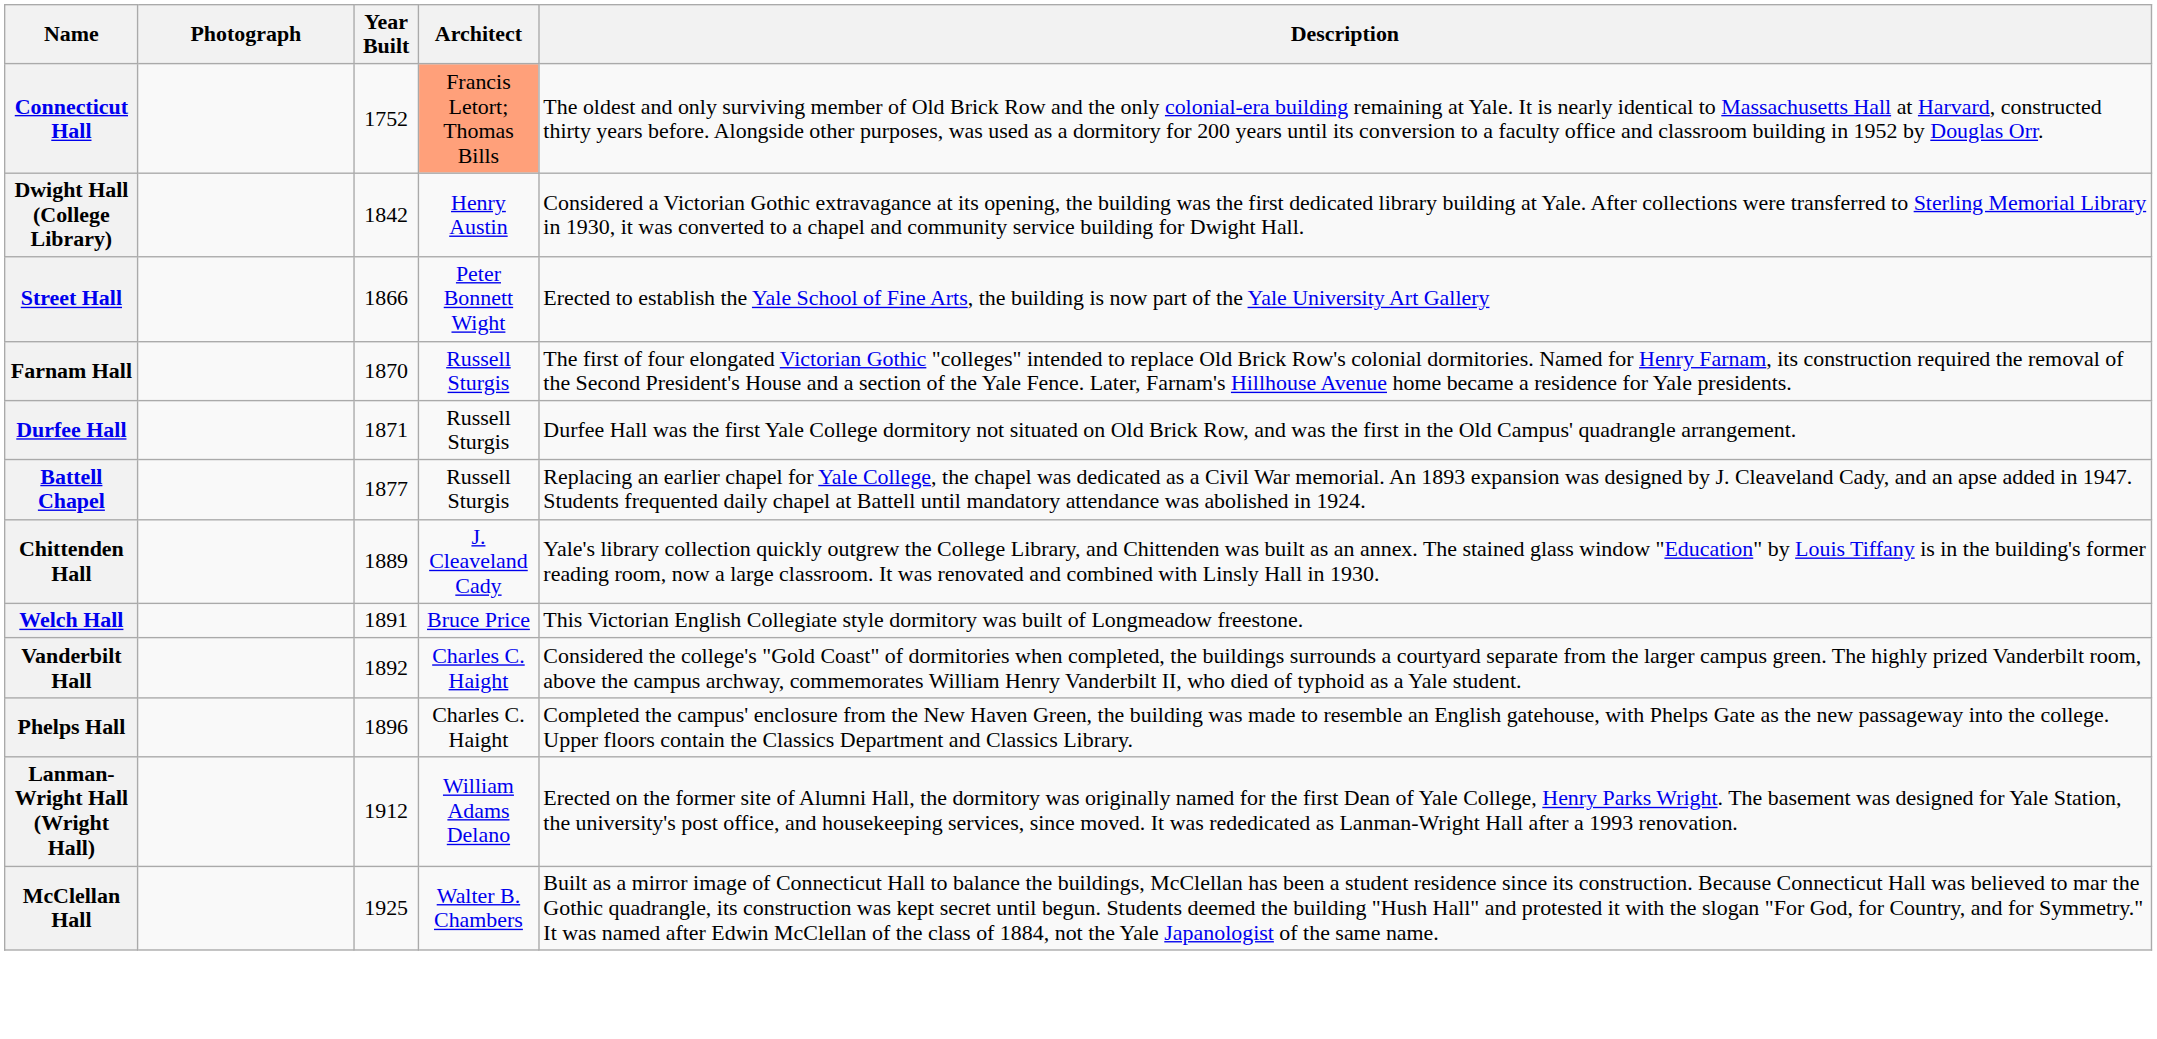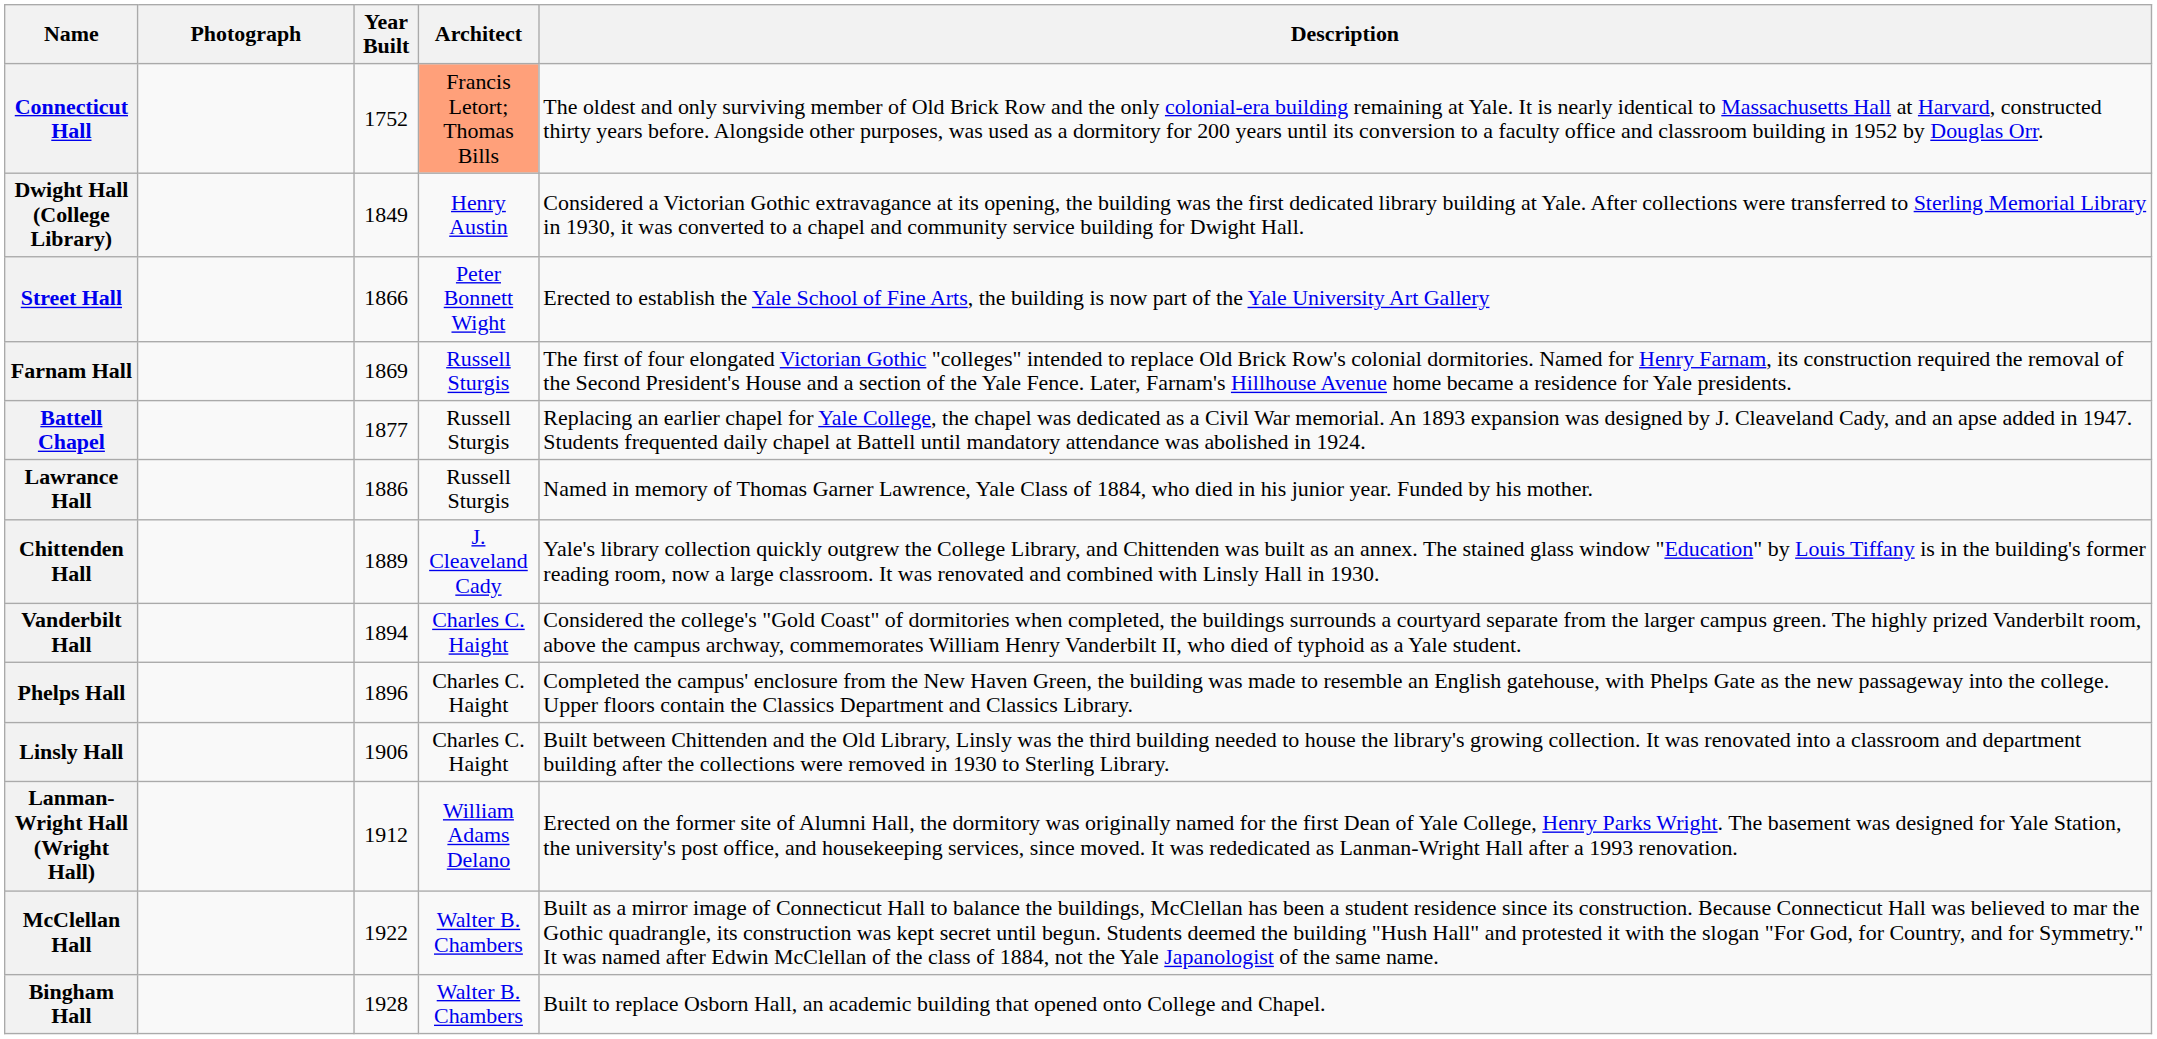Dwight Hall (College Library) | Year Built: 1842 -> 1849
Farnam Hall | Year Built: 1870 -> 1869
- row: Durfee Hall | 1871 | Russell Sturgis | Durfee Hall was the first Yale College dormitory not situated on Old Brick Row, and was the first in the Old Campus' quadrangle arrangement.
+ row: Lawrance Hall | 1886 | Russell Sturgis | Named in memory of Thomas Garner Lawrence, Yale Class of 1884, who died in his junior year. Funded by his mother.
- row: Welch Hall | 1891 | Bruce Price | This Victorian English Collegiate style dormitory was built of Longmeadow freestone.
Vanderbilt Hall | Year Built: 1892 -> 1894
+ row: Linsly Hall | 1906 | Charles C. Haight | Built between Chittenden and the Old Library, Linsly was the third building needed to house the library's growing collection. It was renovated into a classroom and department building after the collections were removed in 1930 to Sterling Library.
McClellan Hall | Year Built: 1925 -> 1922
+ row: Bingham Hall | 1928 | Walter B. Chambers | Built to replace Osborn Hall, an academic building that opened onto College and Chapel.
